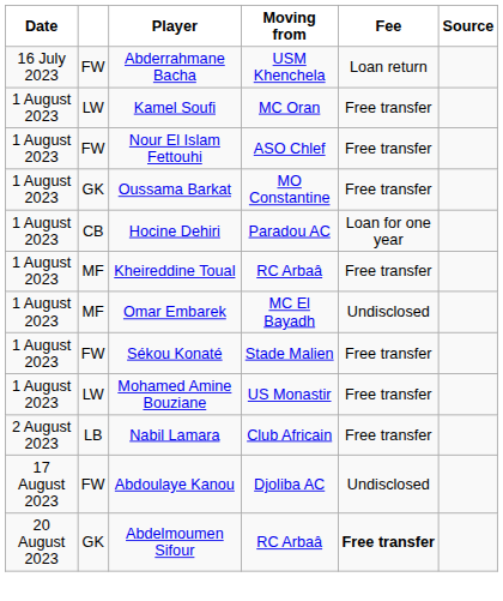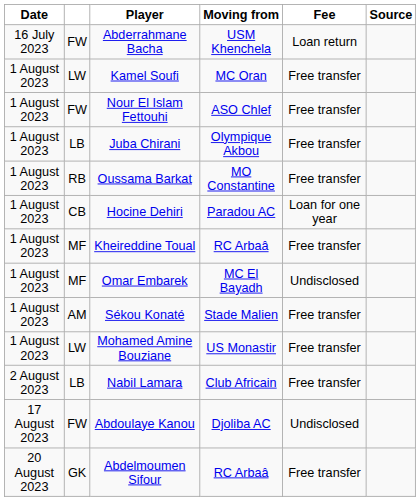+ row: 1 August 2023 | LB | Juba Chirani | Olympique Akbou | Free transfer
Oussama Barkat | column 2: GK -> RB
Sékou Konaté | column 2: FW -> AM
Abdelmoumen Sifour | Fee: bold -> normal
